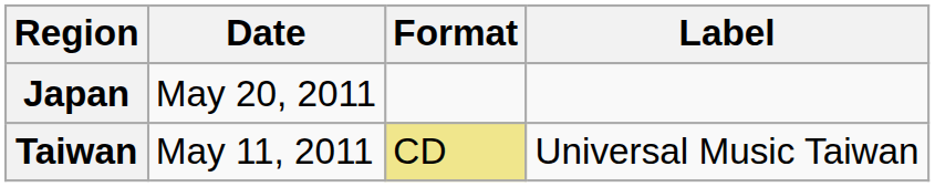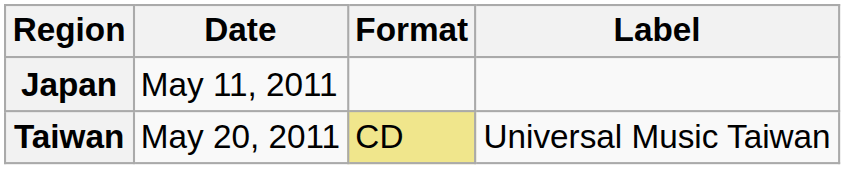Japan | Date: May 20, 2011 -> May 11, 2011
Taiwan | Date: May 11, 2011 -> May 20, 2011
